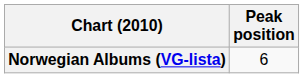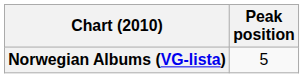Norwegian Albums (VG-lista) | Peak position: 6 -> 5
